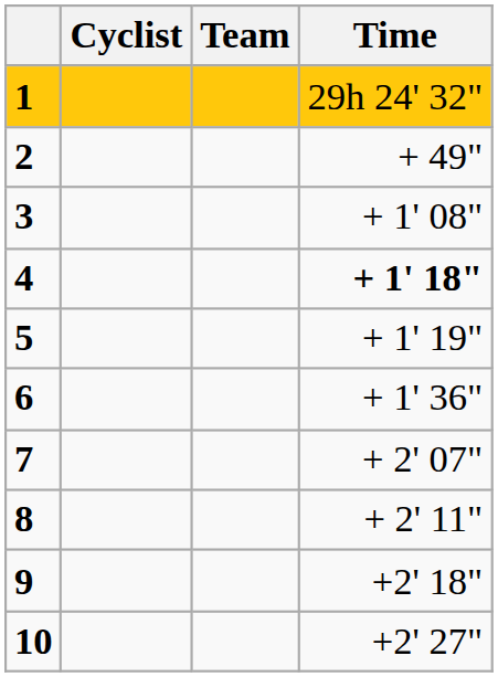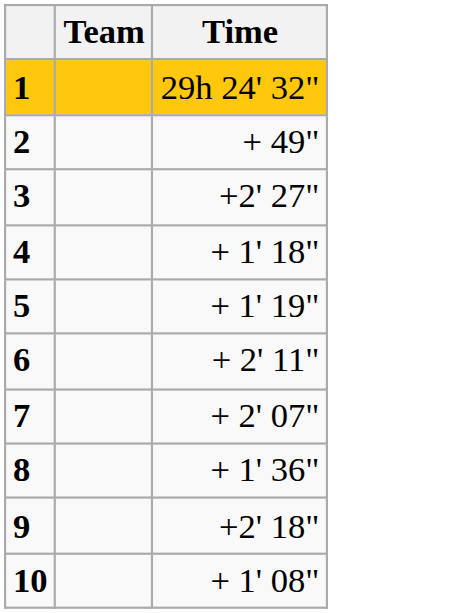- column: Cyclist
3 | Time: + 1' 08" -> +2' 27"
4 | Time: bold -> normal
6 | Time: + 1' 36" -> + 2' 11"
8 | Time: + 2' 11" -> + 1' 36"
10 | Time: +2' 27" -> + 1' 08"
